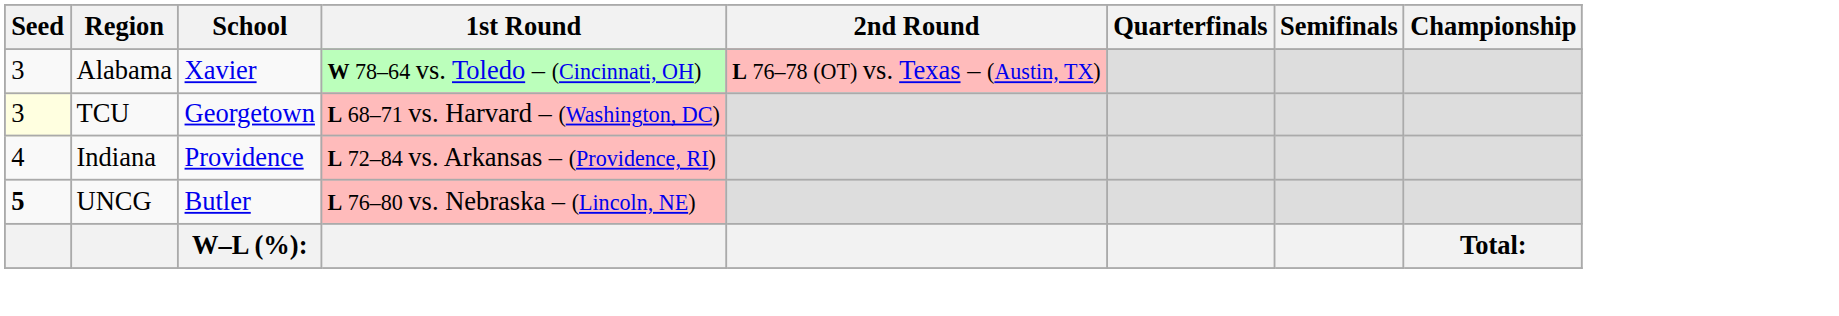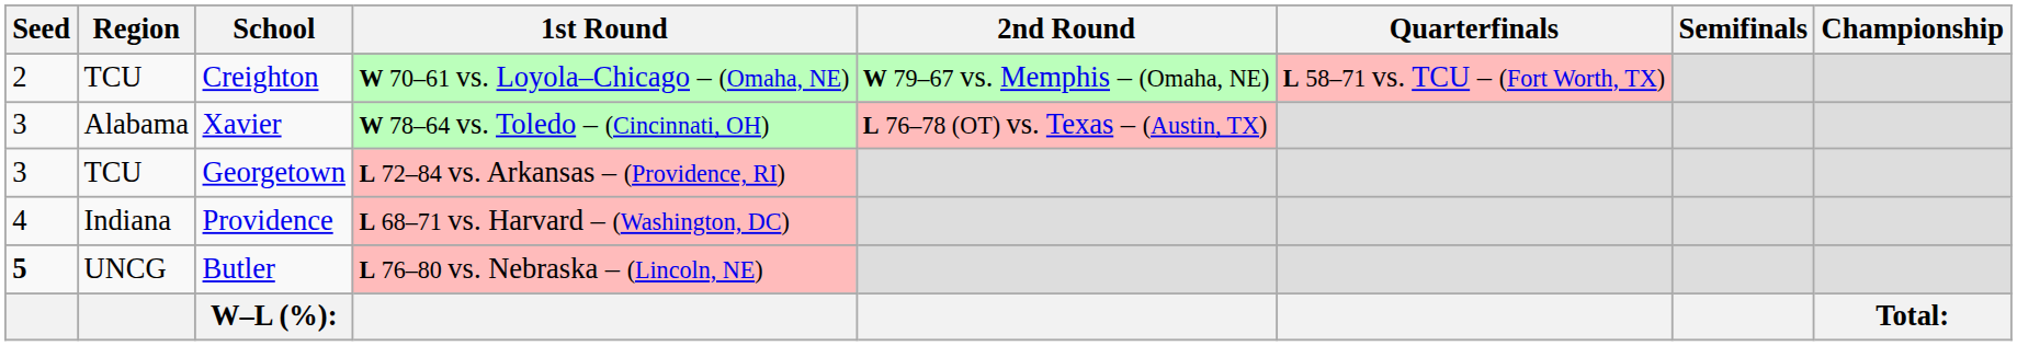+ row: 2 | TCU | Creighton | W 70–61 vs. Loyola–Chicago – (Omaha, NE) | W 79–67 vs. Memphis – (Omaha, NE) | L 58–71 vs. TCU – (Fort Worth, TX)
Georgetown | Seed: lightyellow background -> no background
Georgetown | 1st Round: L 68–71 vs. Harvard – (Washington, DC) -> L 72–84 vs. Arkansas – (Providence, RI)
Providence | 1st Round: L 72–84 vs. Arkansas – (Providence, RI) -> L 68–71 vs. Harvard – (Washington, DC)
